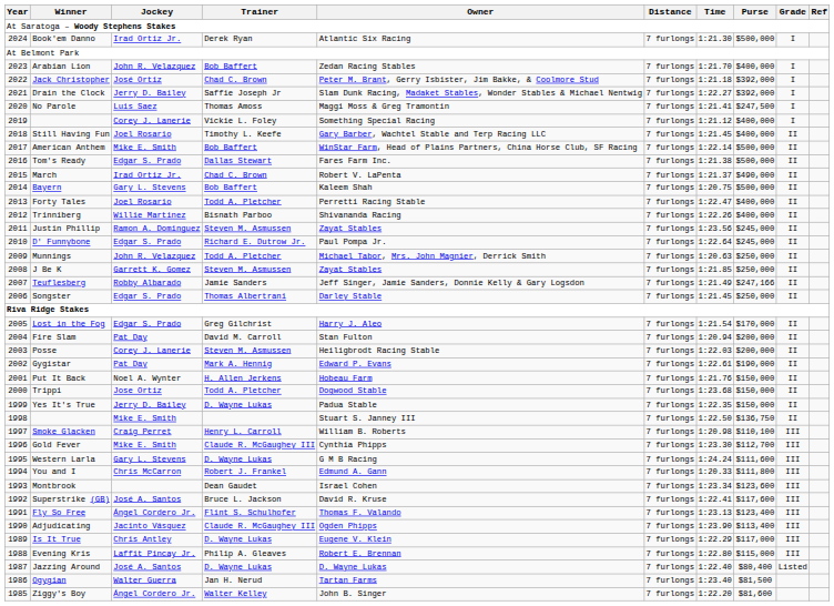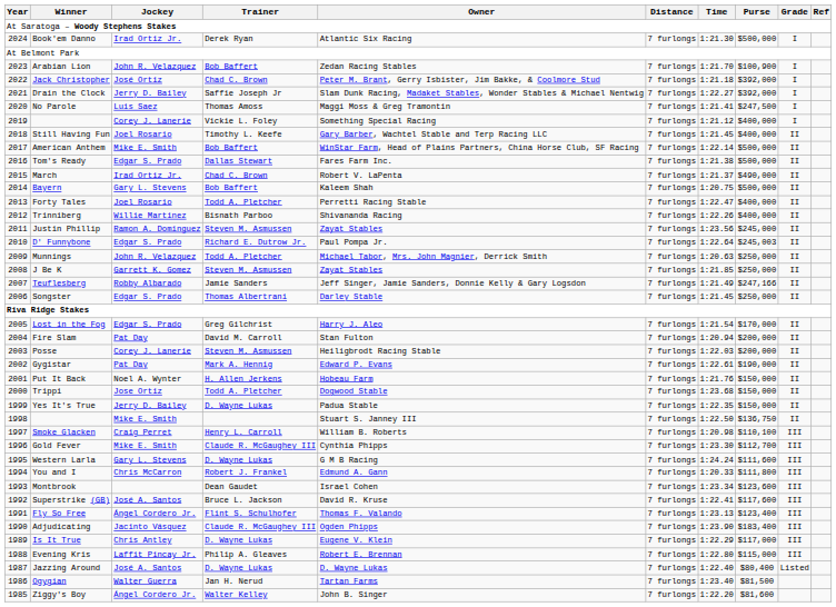Arabian Lion | Purse: $400,000 -> $100,900
D' Funnybone | Purse: $245,000 -> $245,003
Adjudicating | Purse: $113,400 -> $183,400
